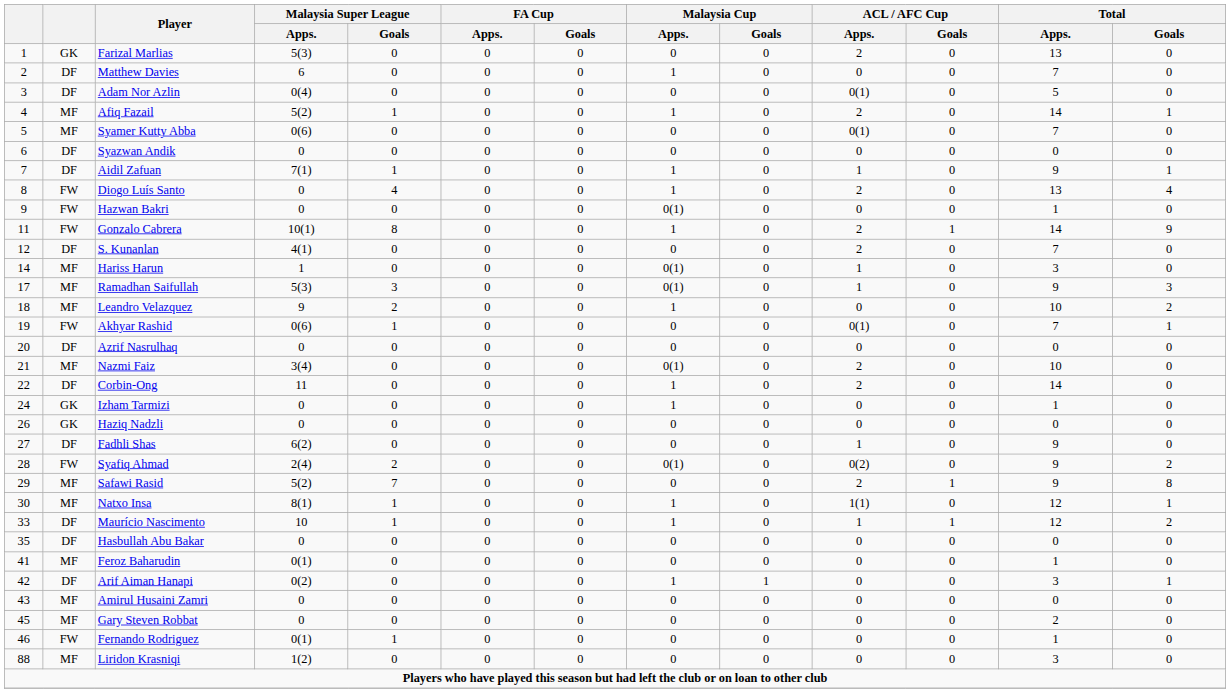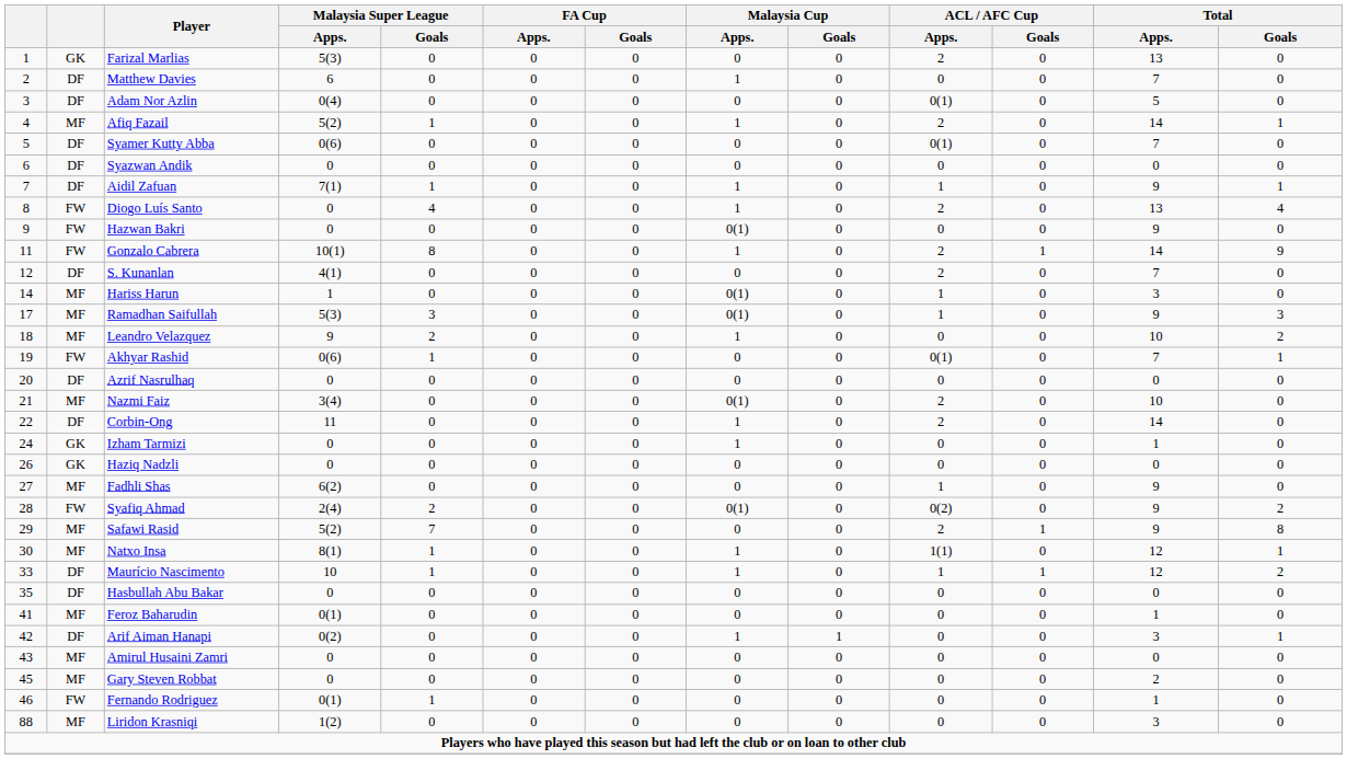Syamer Kutty Abba | column 2: MF -> DF
Hazwan Bakri | Total / Apps.: 1 -> 9
Fadhli Shas | column 2: DF -> MF
